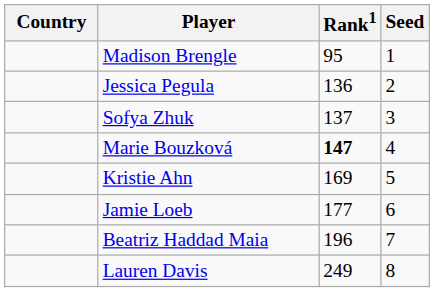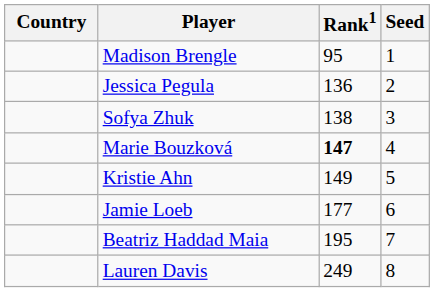Sofya Zhuk | Rank1: 137 -> 138
Kristie Ahn | Rank1: 169 -> 149
Beatriz Haddad Maia | Rank1: 196 -> 195
